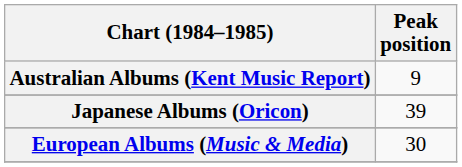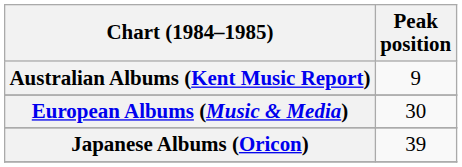rows swapped: European Albums (Music & Media) <-> Japanese Albums (Oricon)
